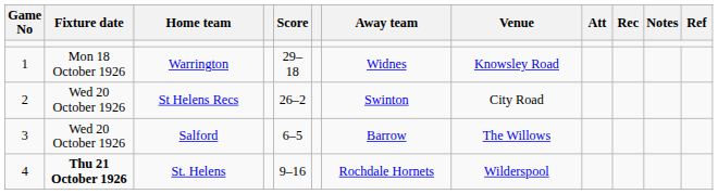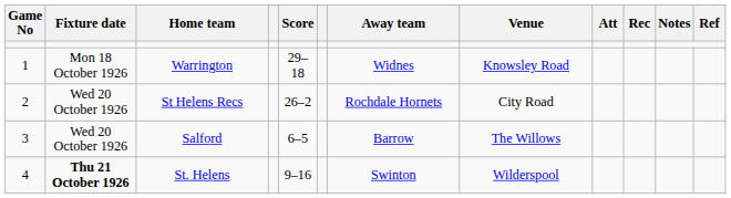St Helens Recs | Away team: Swinton -> Rochdale Hornets
St. Helens | Away team: Rochdale Hornets -> Swinton
